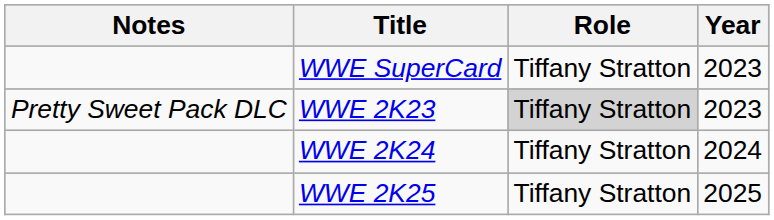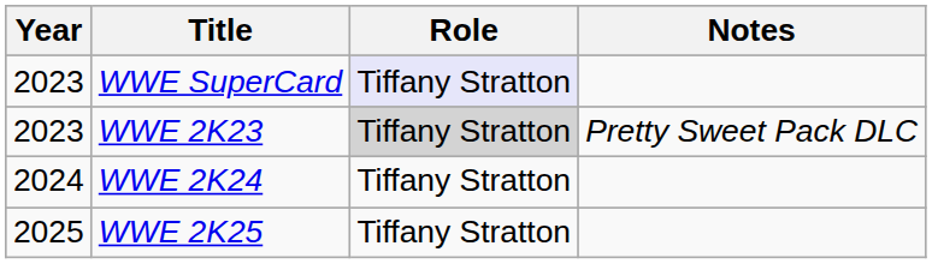columns swapped: Year <-> Notes
WWE SuperCard | Role: no background -> lavender background
